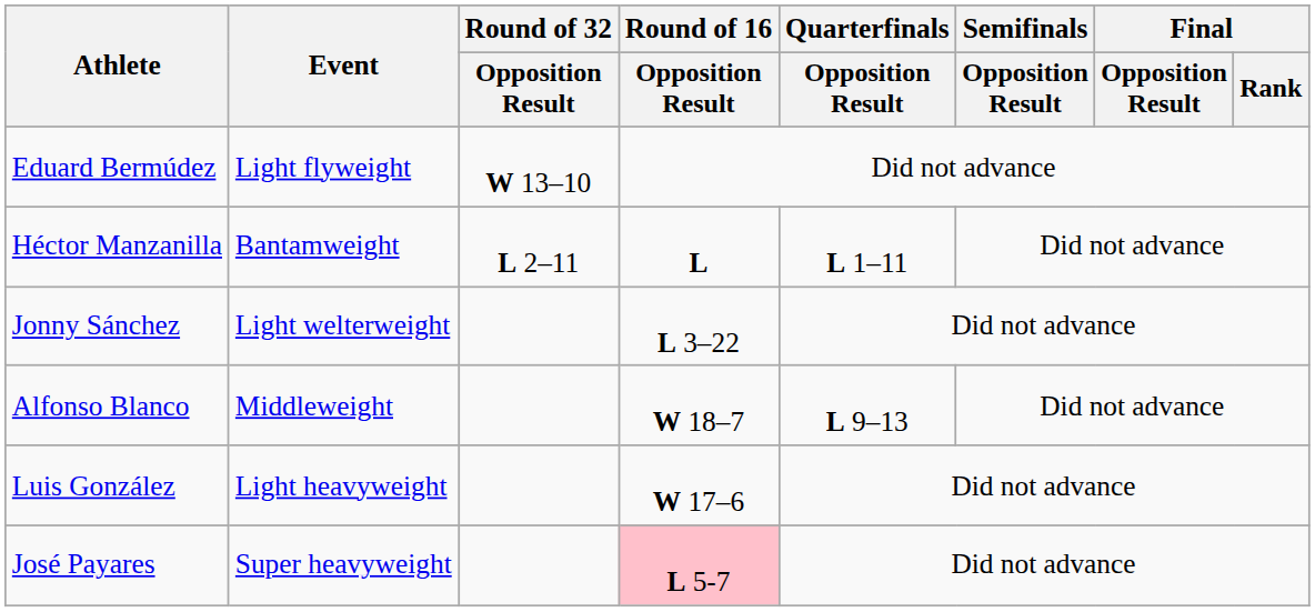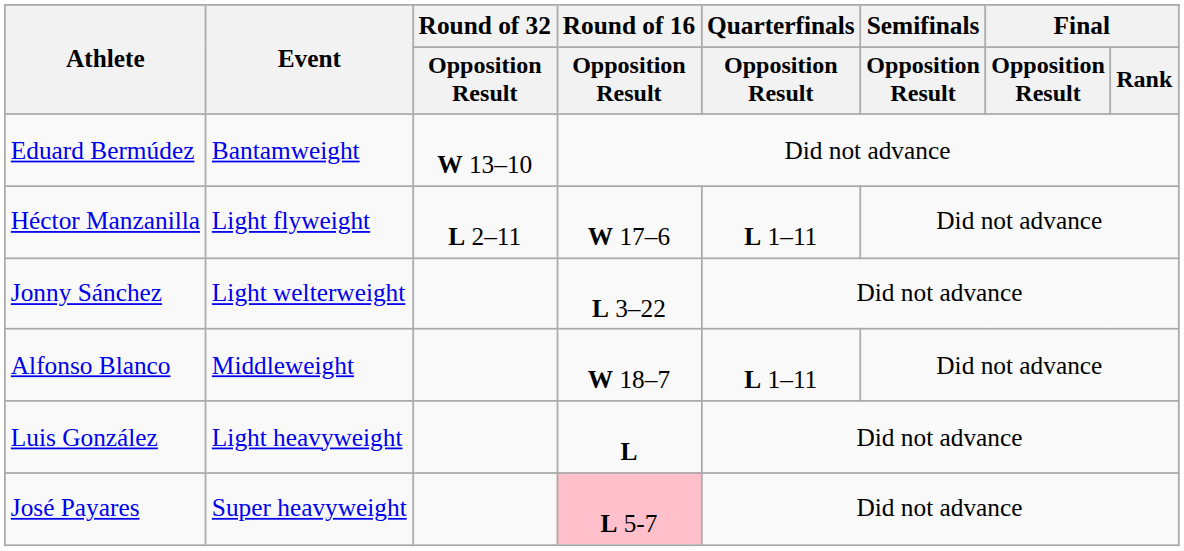Eduard Bermúdez | Event: Light flyweight -> Bantamweight
Héctor Manzanilla | Event: Bantamweight -> Light flyweight
Héctor Manzanilla | Round of 16 / Opposition Result: L -> W 17–6
Alfonso Blanco | Quarterfinals / Opposition Result: L 9–13 -> L 1–11
Luis González | Round of 16 / Opposition Result: W 17–6 -> L
